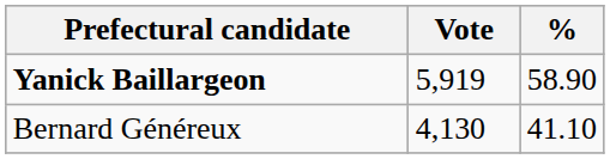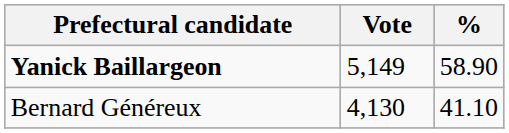Yanick Baillargeon | Vote: 5,919 -> 5,149
